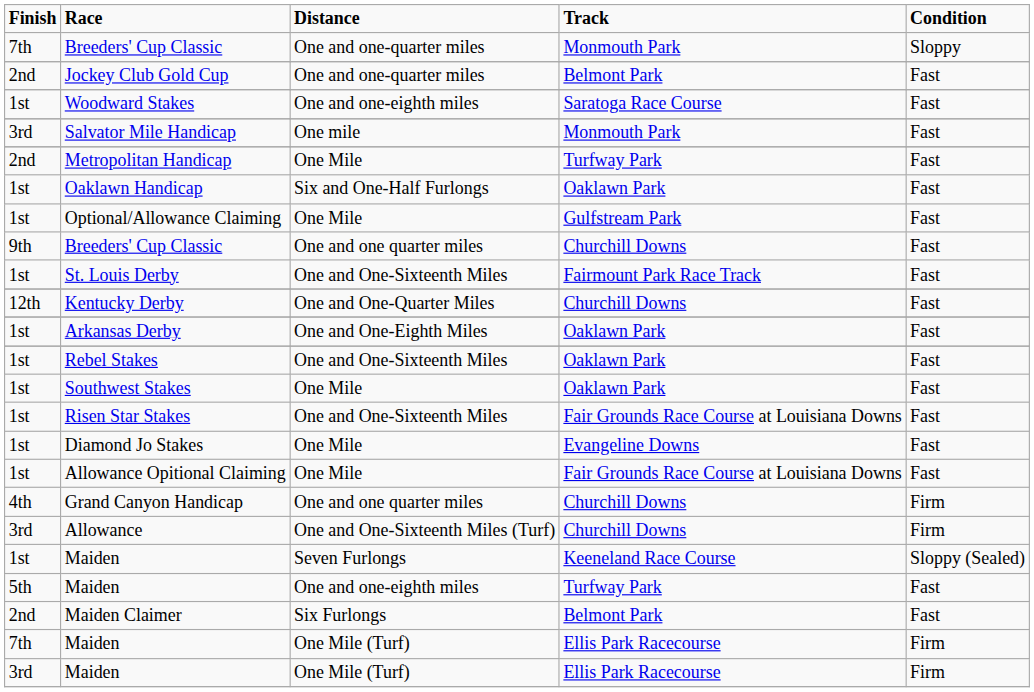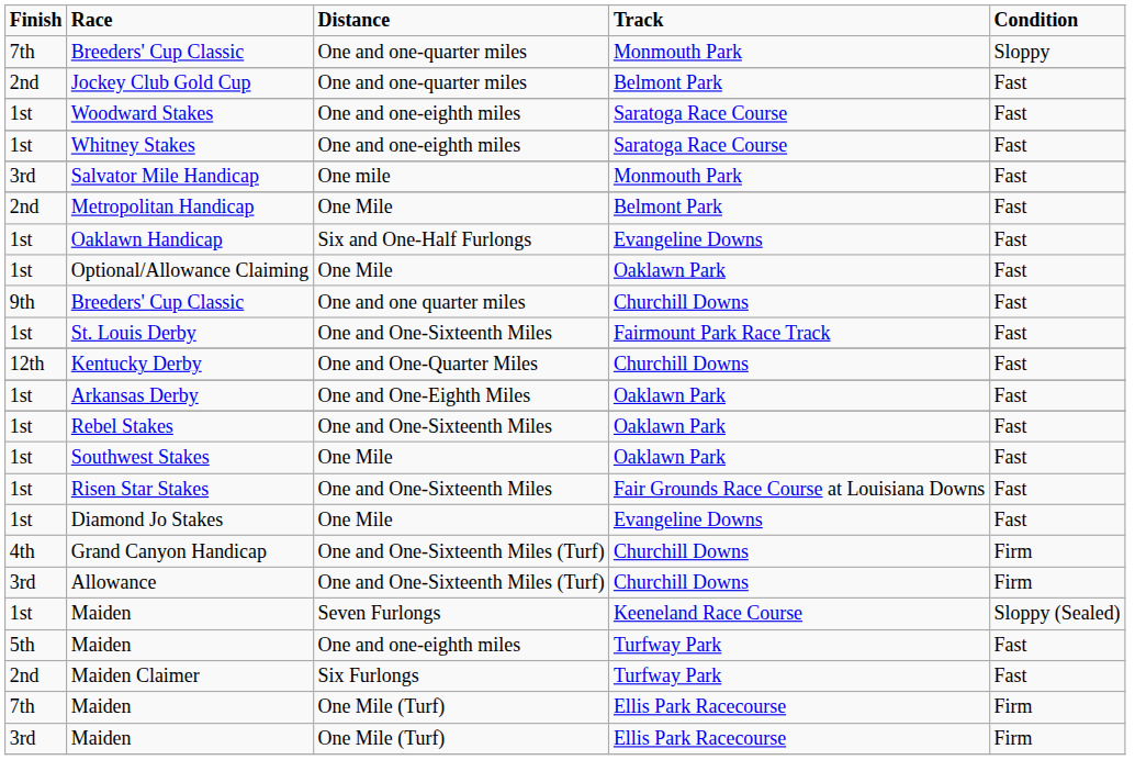+ row: 1st | Whitney Stakes | One and one-eighth miles | Saratoga Race Course | Fast
Metropolitan Handicap | Track: Turfway Park -> Belmont Park
Oaklawn Handicap | Track: Oaklawn Park -> Evangeline Downs
Optional/Allowance Claiming | Track: Gulfstream Park -> Oaklawn Park
- row: 1st | Allowance Opitional Claiming | One Mile | Fair Grounds Race Course at Louisiana Downs | Fast
Grand Canyon Handicap | Distance: One and one quarter miles -> One and One-Sixteenth Miles (Turf)
Maiden Claimer | Track: Belmont Park -> Turfway Park
